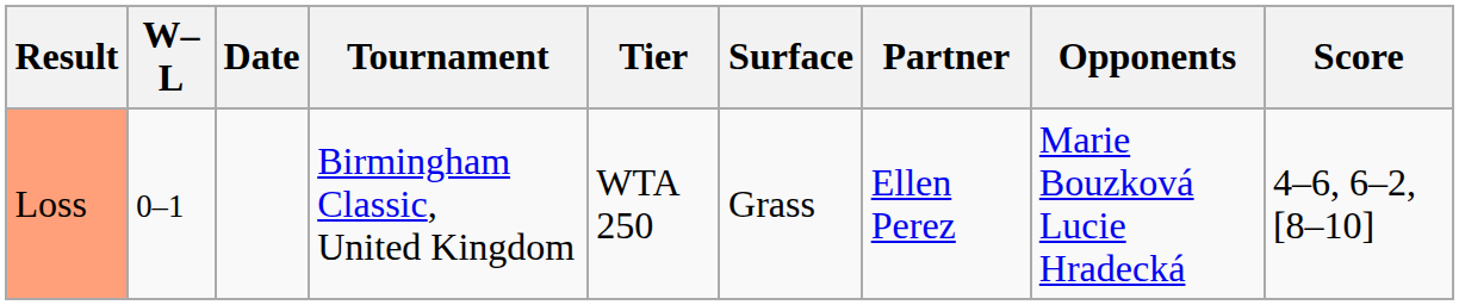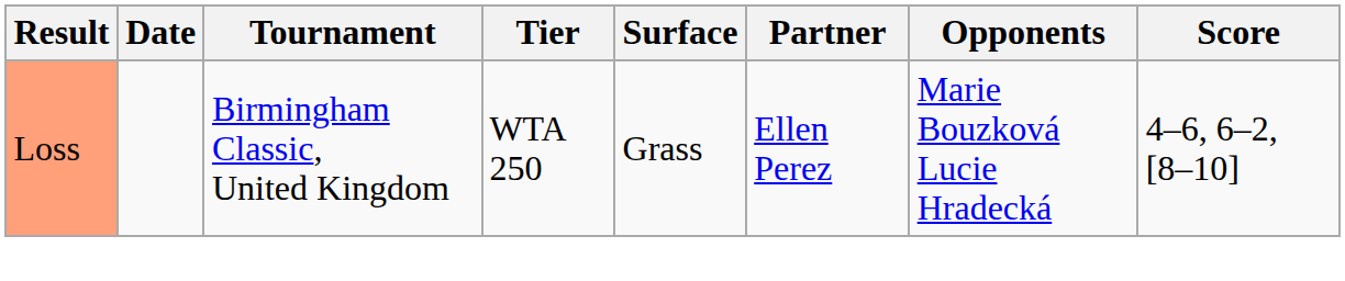- column: W–L | 0–1
